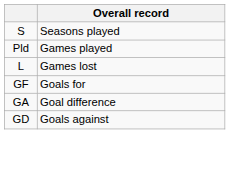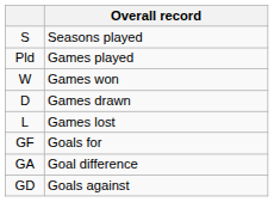+ row: W | Games won
+ row: D | Games drawn
